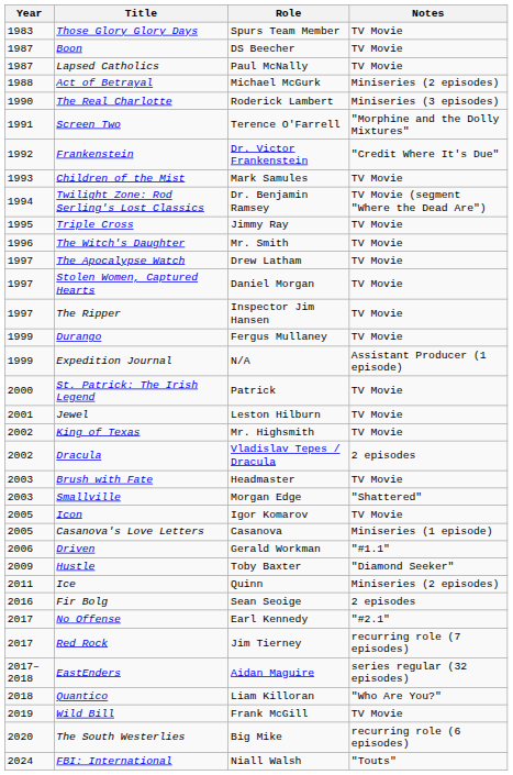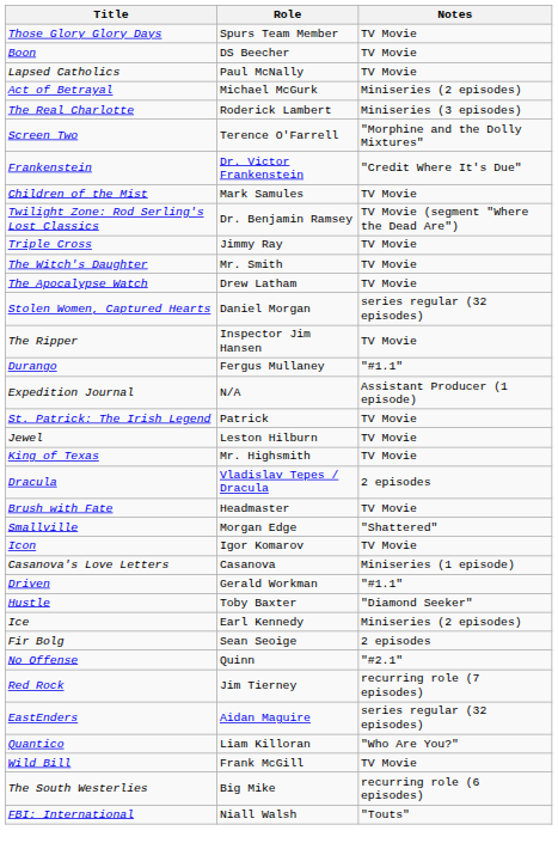- column: Year | 1983 | 1987 | 1987 | 1988 | 1990 | 1991 | 1992 | 1993 | 1994 | 1995 | 1996 | 1997 | 1997 | 1997 | 1999 | 1999 | 2000 | 2001 | 2002 | 2002 | 2003 | 2003 | 2005 | 2005 | 2006 | 2009 | 2011 | 2016 | 2017 | 2017 | 2017–2018 | 2018 | 2019 | 2020 | 2024
Stolen Women, Captured Hearts | Notes: TV Movie -> series regular (32 episodes)
Durango | Notes: TV Movie -> "#1.1"
Ice | Role: Quinn -> Earl Kennedy
No Offense | Role: Earl Kennedy -> Quinn
